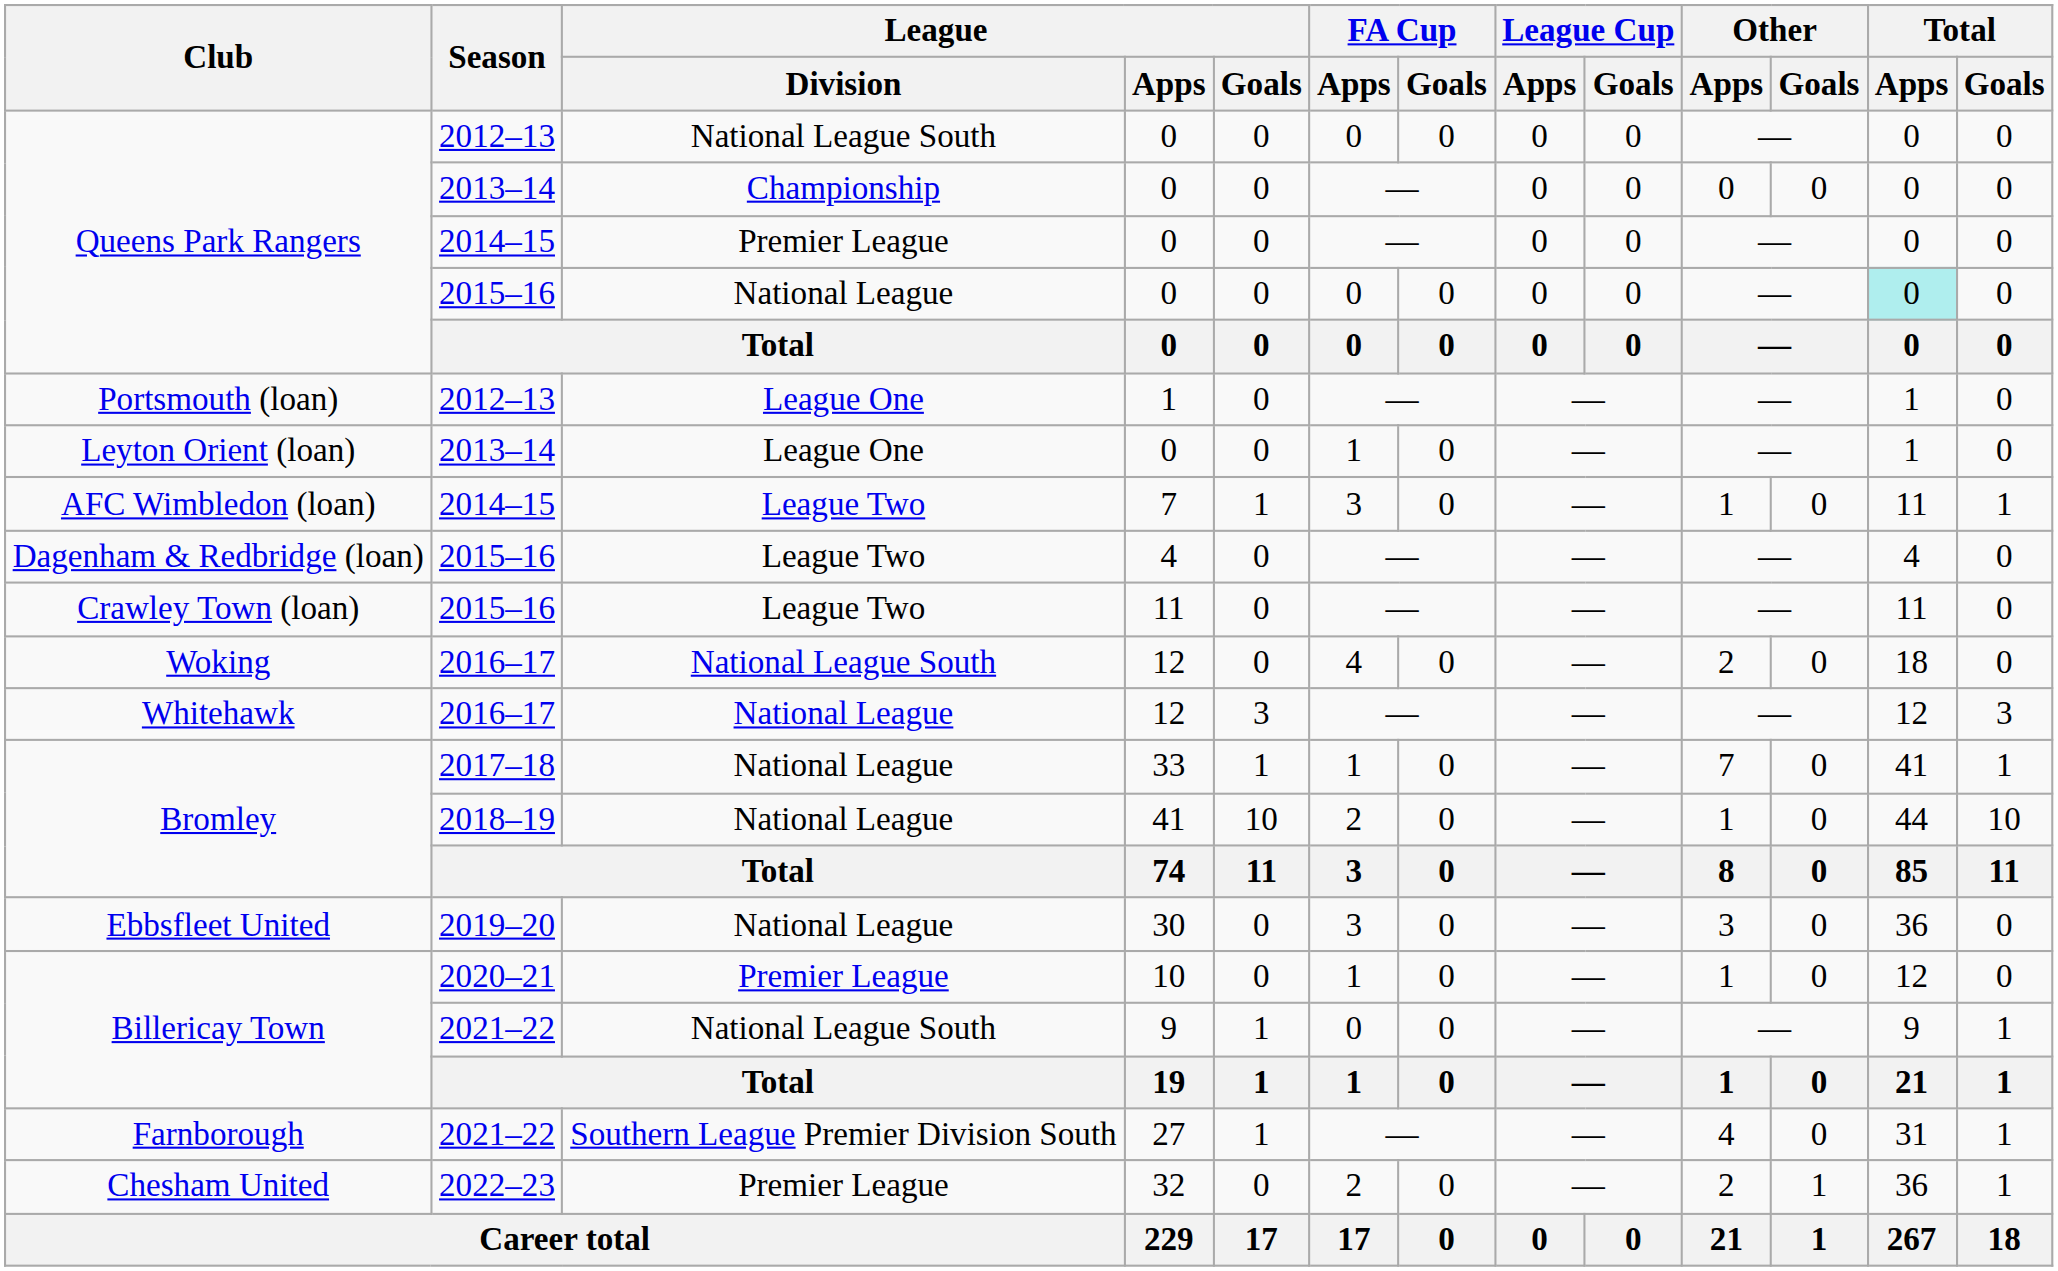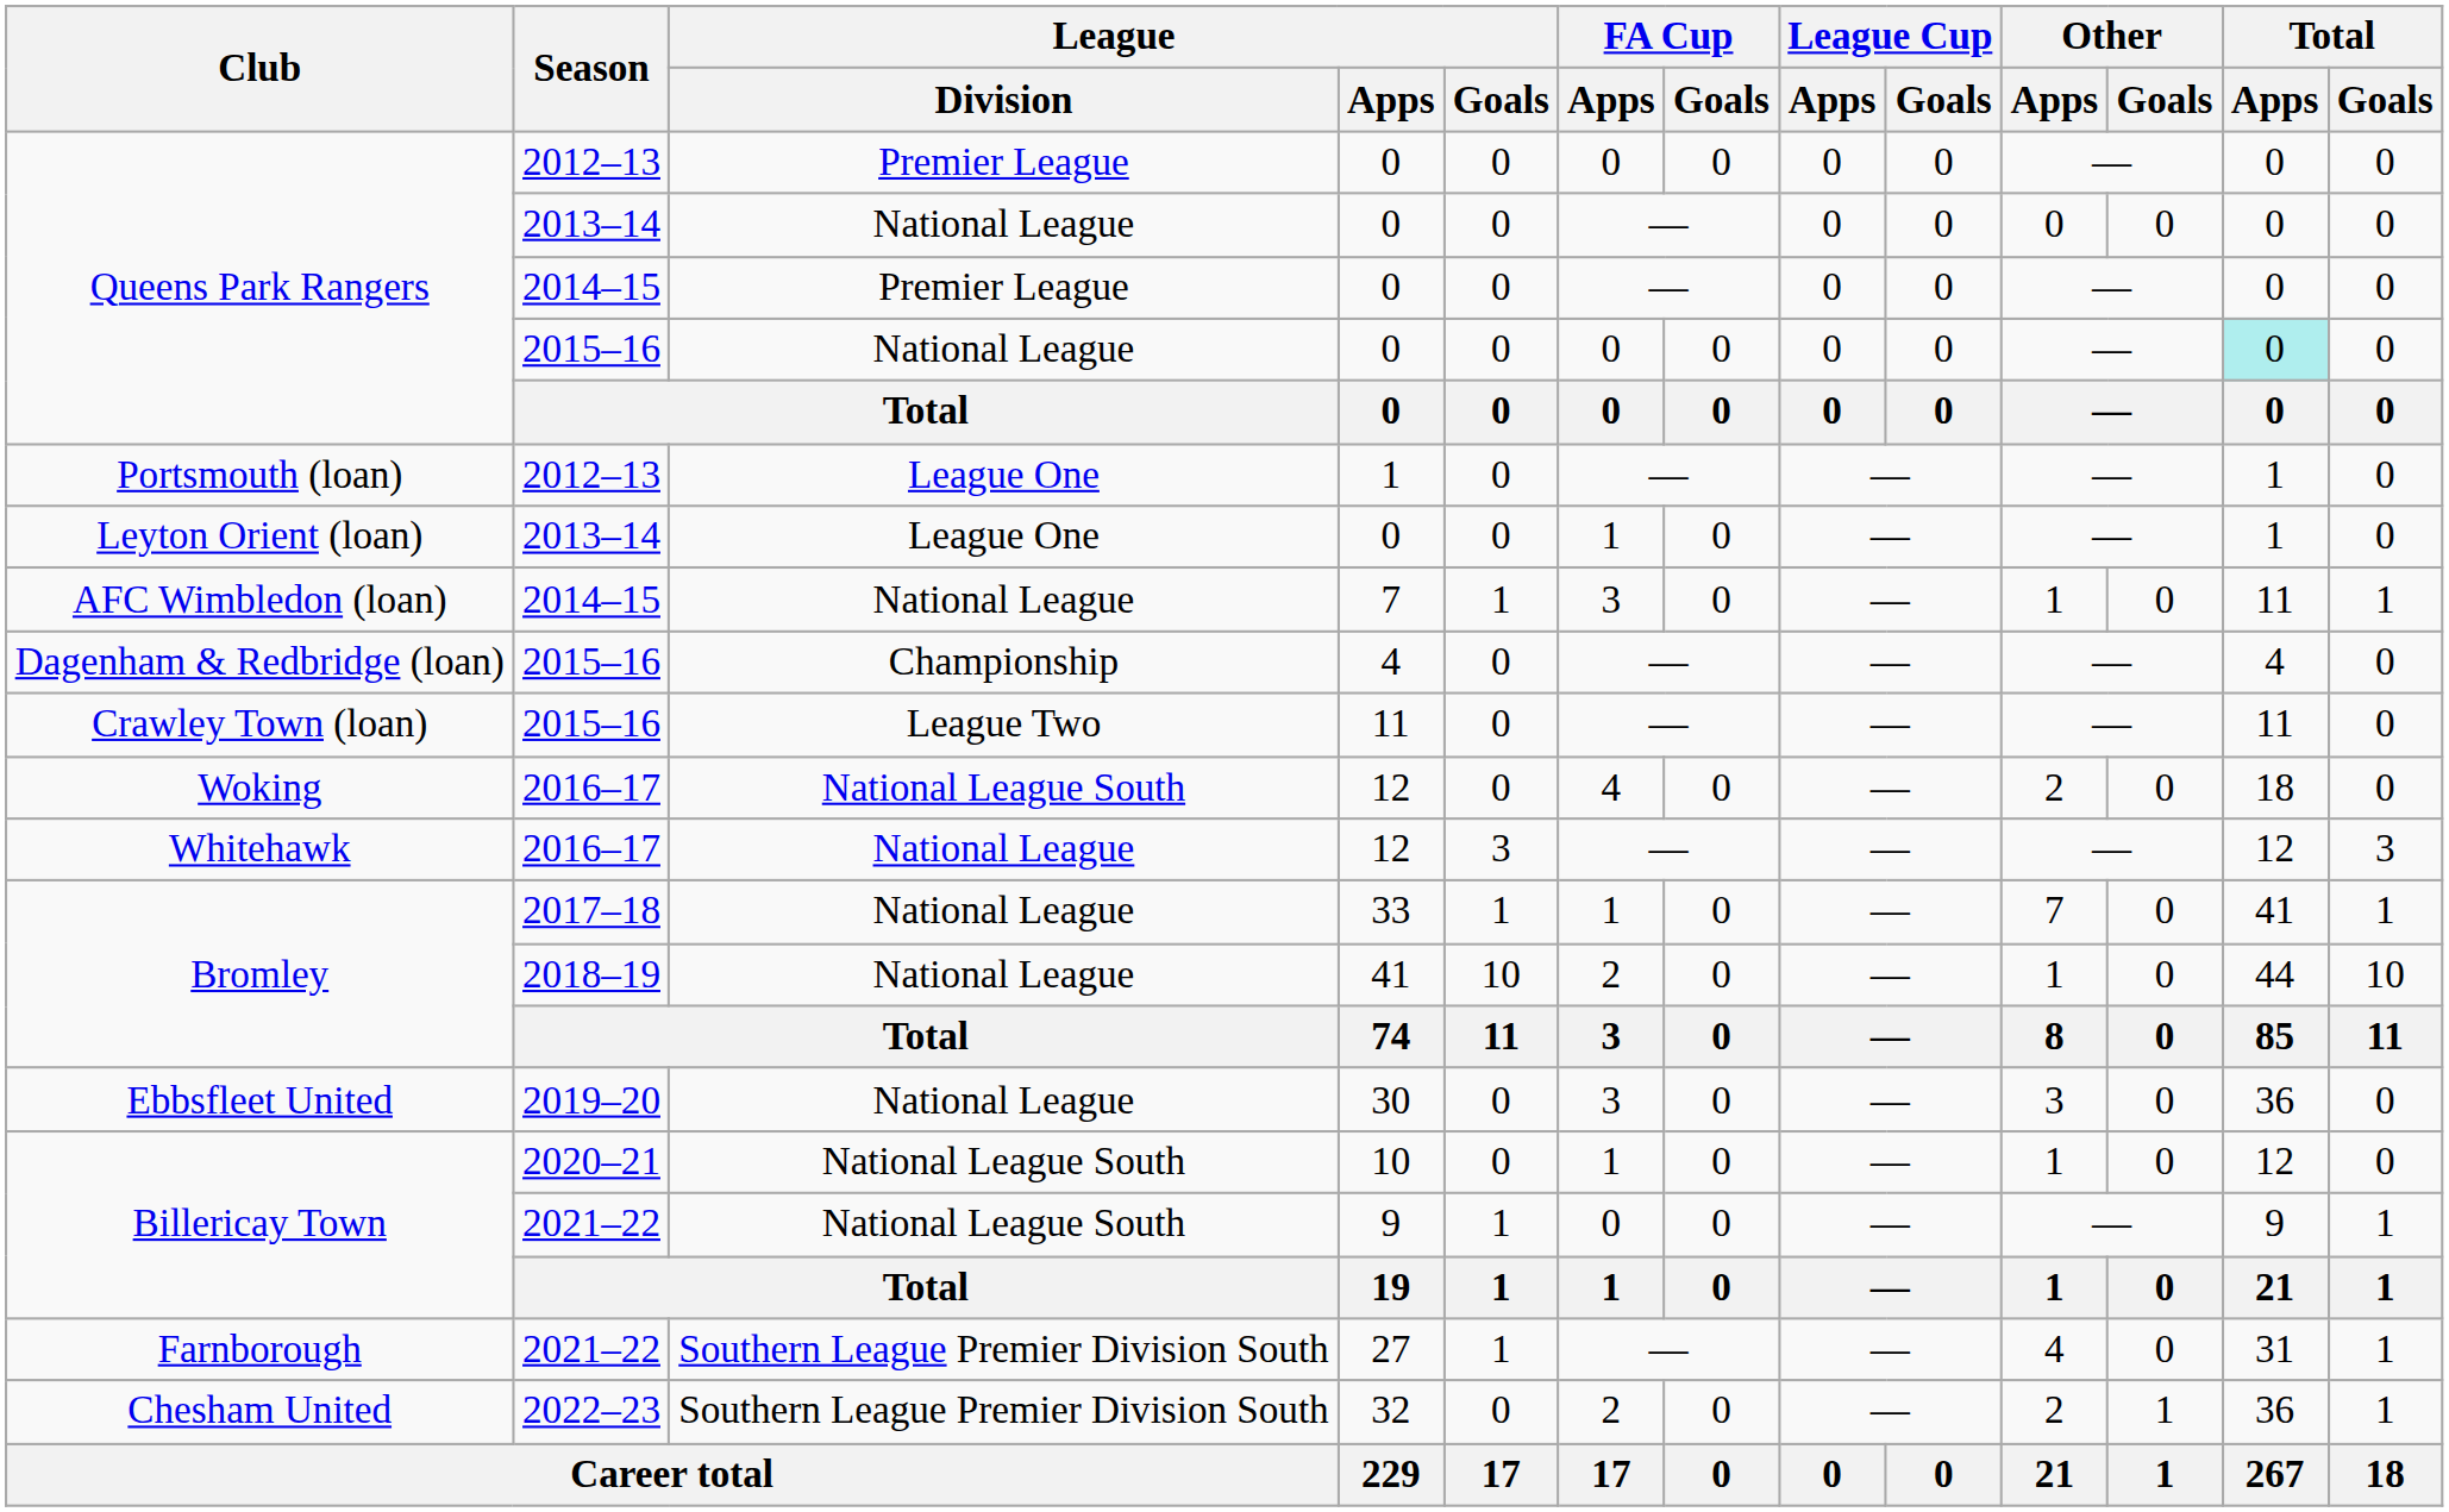Queens Park Rangers / 2012–13 | League / Division: National League South -> Premier League
Queens Park Rangers / 2013–14 | League / Division: Championship -> National League
AFC Wimbledon (loan) | League / Division: League Two -> National League
Dagenham & Redbridge (loan) | League / Division: League Two -> Championship
Billericay Town / 2020–21 | League / Division: Premier League -> National League South
Chesham United | League / Division: Premier League -> Southern League Premier Division South
